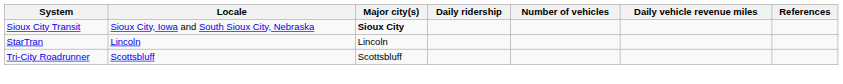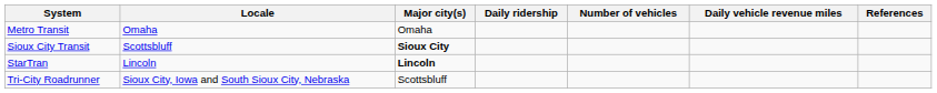+ row: Metro Transit | Omaha | Omaha
Sioux City Transit | Locale: Sioux City, Iowa and South Sioux City, Nebraska -> Scottsbluff
StarTran | Major city(s): normal -> bold
Tri-City Roadrunner | Locale: Scottsbluff -> Sioux City, Iowa and South Sioux City, Nebraska
